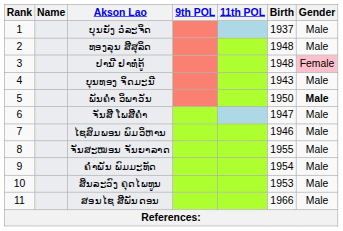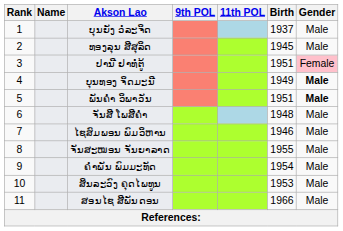ທອງລຸນ ສີສຸລິດ | Birth: 1948 -> 1945
ປານີ ຢາທໍ່ຕູ້ | Birth: 1948 -> 1951
ບຸນທອງ ຈິດມະນີ | Birth: 1943 -> 1949
ບຸນທອງ ຈິດມະນີ | Gender: normal -> bold
ພັນຄໍາ ວິພາວັນ | Birth: 1950 -> 1951
ຈັນສີ ໂພສີຄຳ | Birth: 1947 -> 1948
